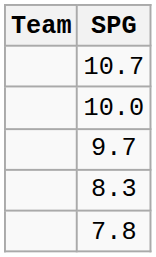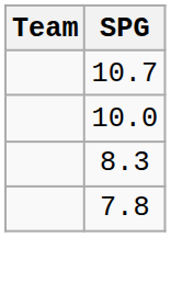- row: 9.7
